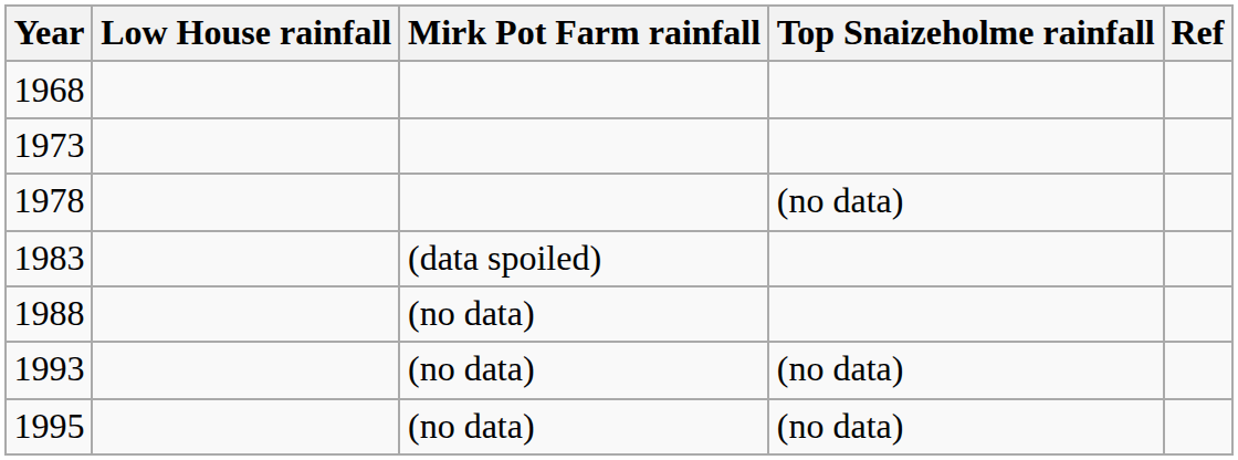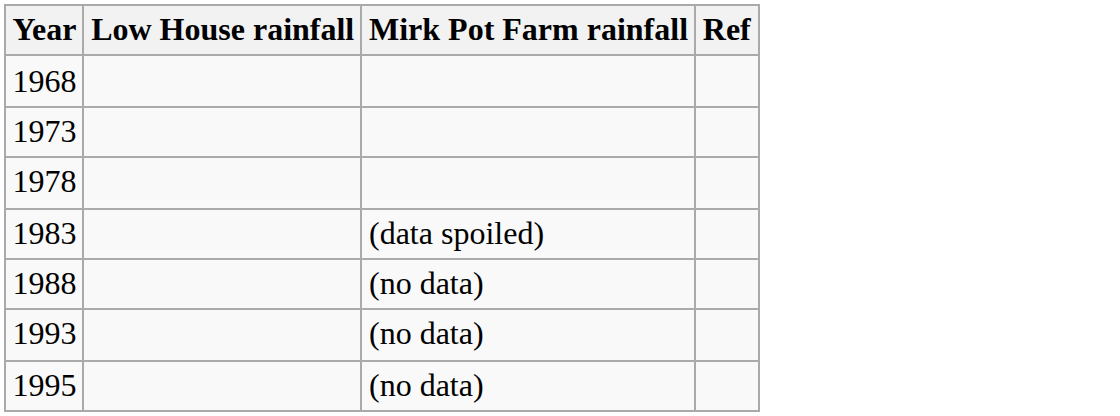- column: Top Snaizeholme rainfall | (no data) | (no data) | (no data)
